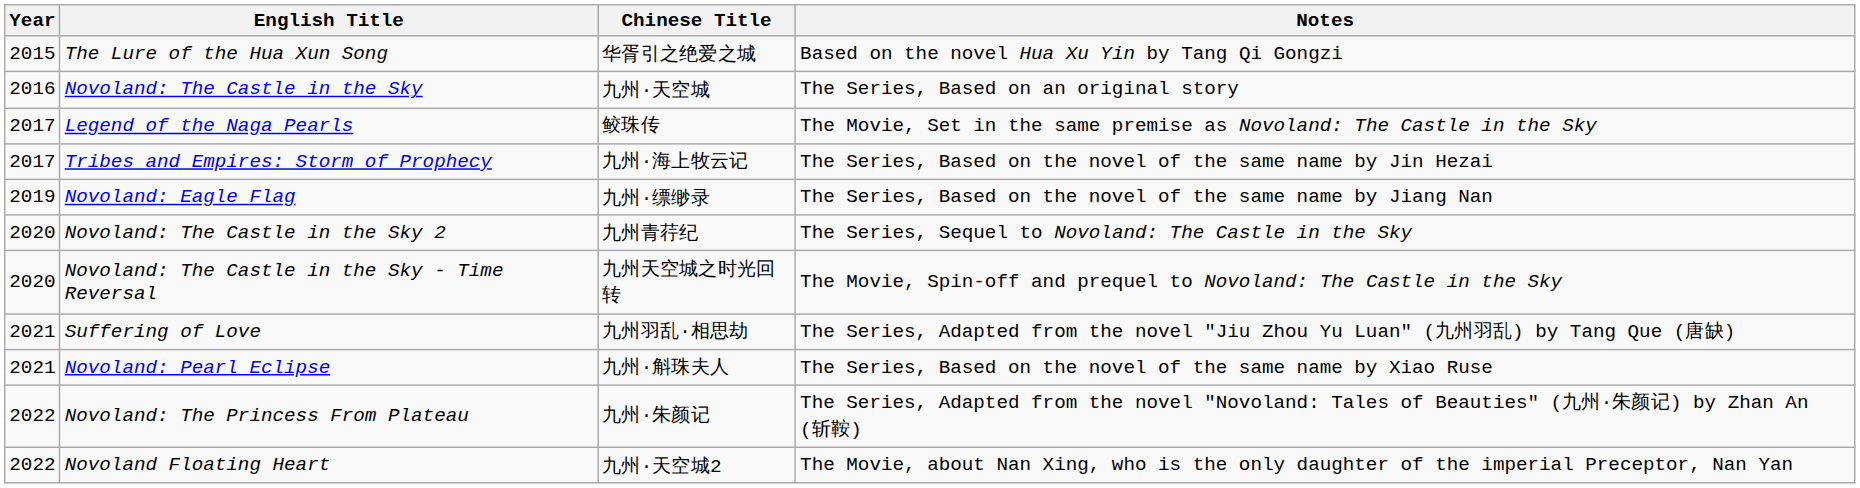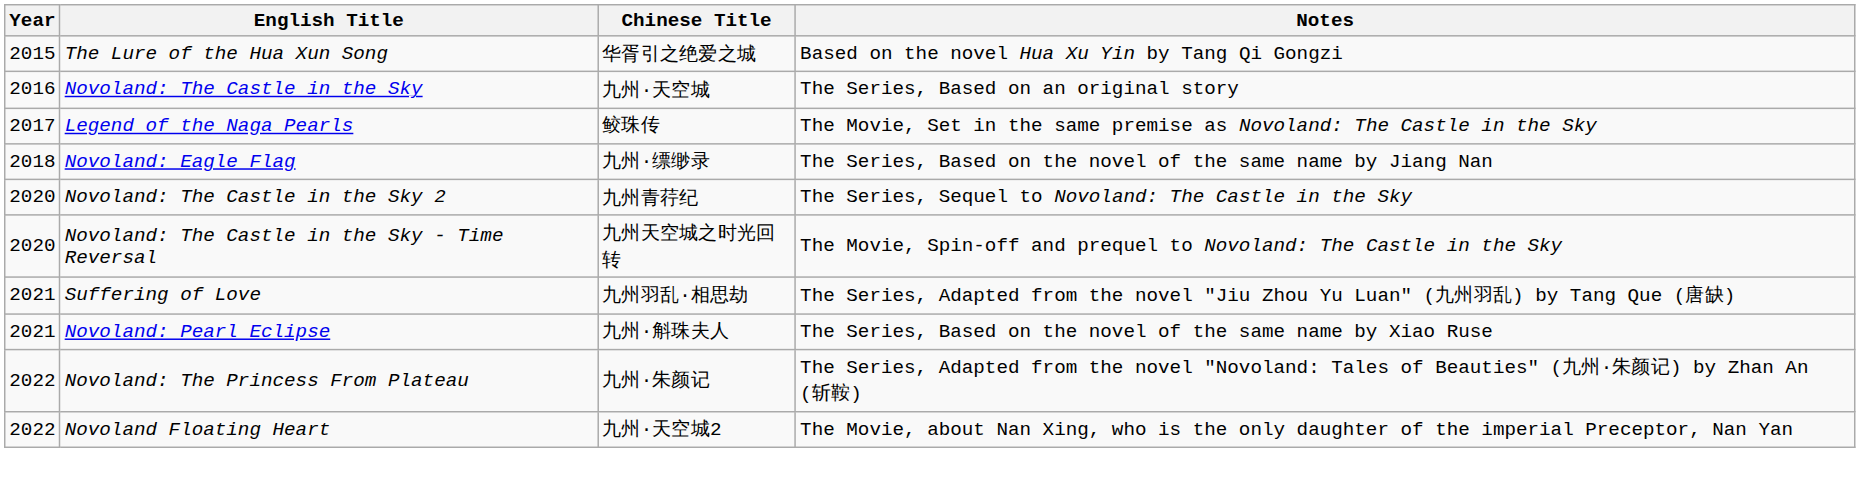- row: 2017 | Tribes and Empires: Storm of Prophecy | 九州·海上牧云记 | The Series, Based on the novel of the same name by Jin Hezai
Novoland: Eagle Flag | Year: 2019 -> 2018
